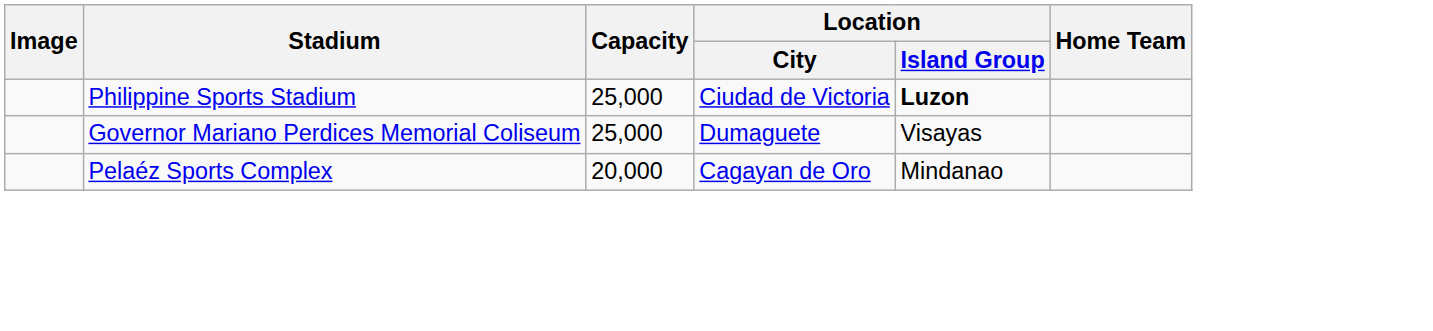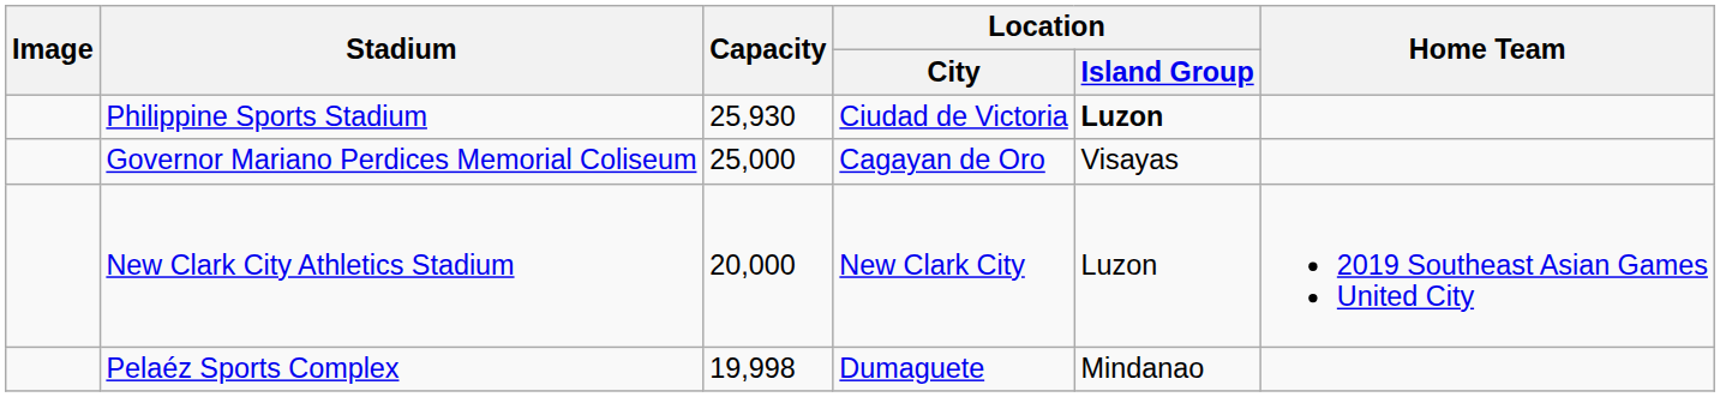Philippine Sports Stadium | Capacity: 25,000 -> 25,930
Governor Mariano Perdices Memorial Coliseum | Location / City: Dumaguete -> Cagayan de Oro
+ row: New Clark City Athletics Stadium | 20,000 | New Clark City | Luzon | 2019 Southeast Asian Games United City
Pelaéz Sports Complex | Capacity: 20,000 -> 19,998
Pelaéz Sports Complex | Location / City: Cagayan de Oro -> Dumaguete
